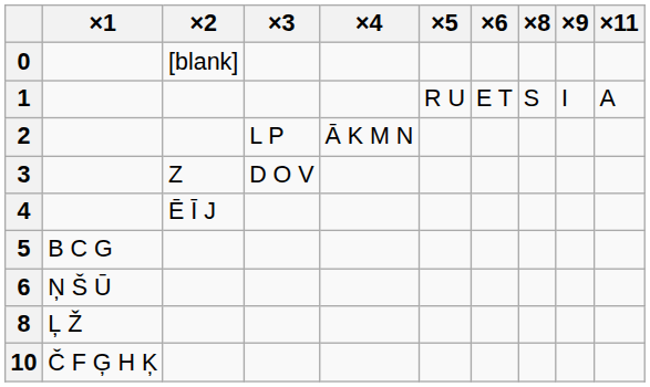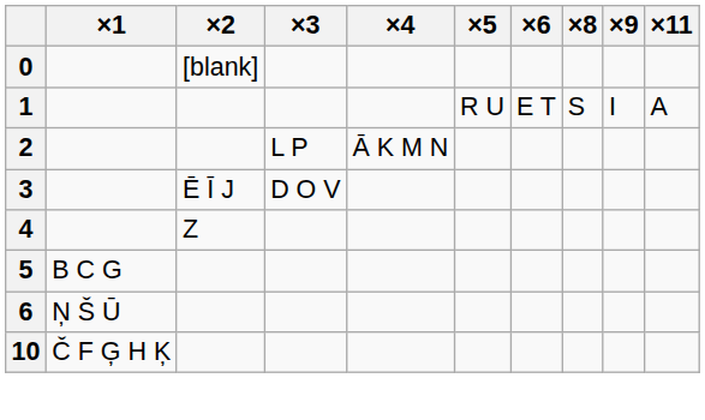3 | ×2: Z -> Ē Ī J
4 | ×2: Ē Ī J -> Z
- row: 8 | Ļ Ž
